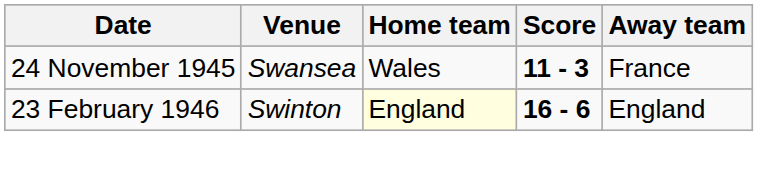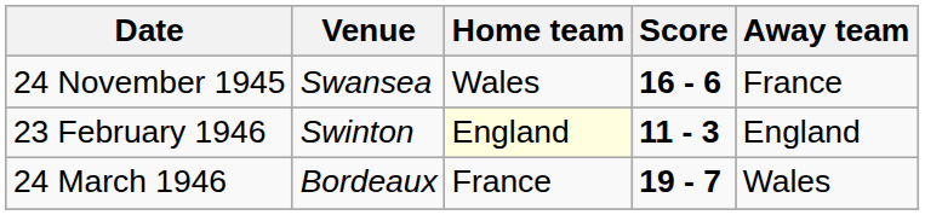24 November 1945 | Score: 11 - 3 -> 16 - 6
23 February 1946 | Score: 16 - 6 -> 11 - 3
+ row: 24 March 1946 | Bordeaux | France | 19 - 7 | Wales
